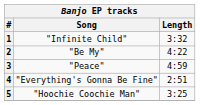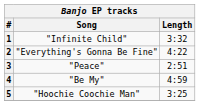2 | Song: "Be My" -> "Everything's Gonna Be Fine"
3 | Length: 4:59 -> 2:51
4 | Song: "Everything's Gonna Be Fine" -> "Be My"
4 | Length: 2:51 -> 4:59
